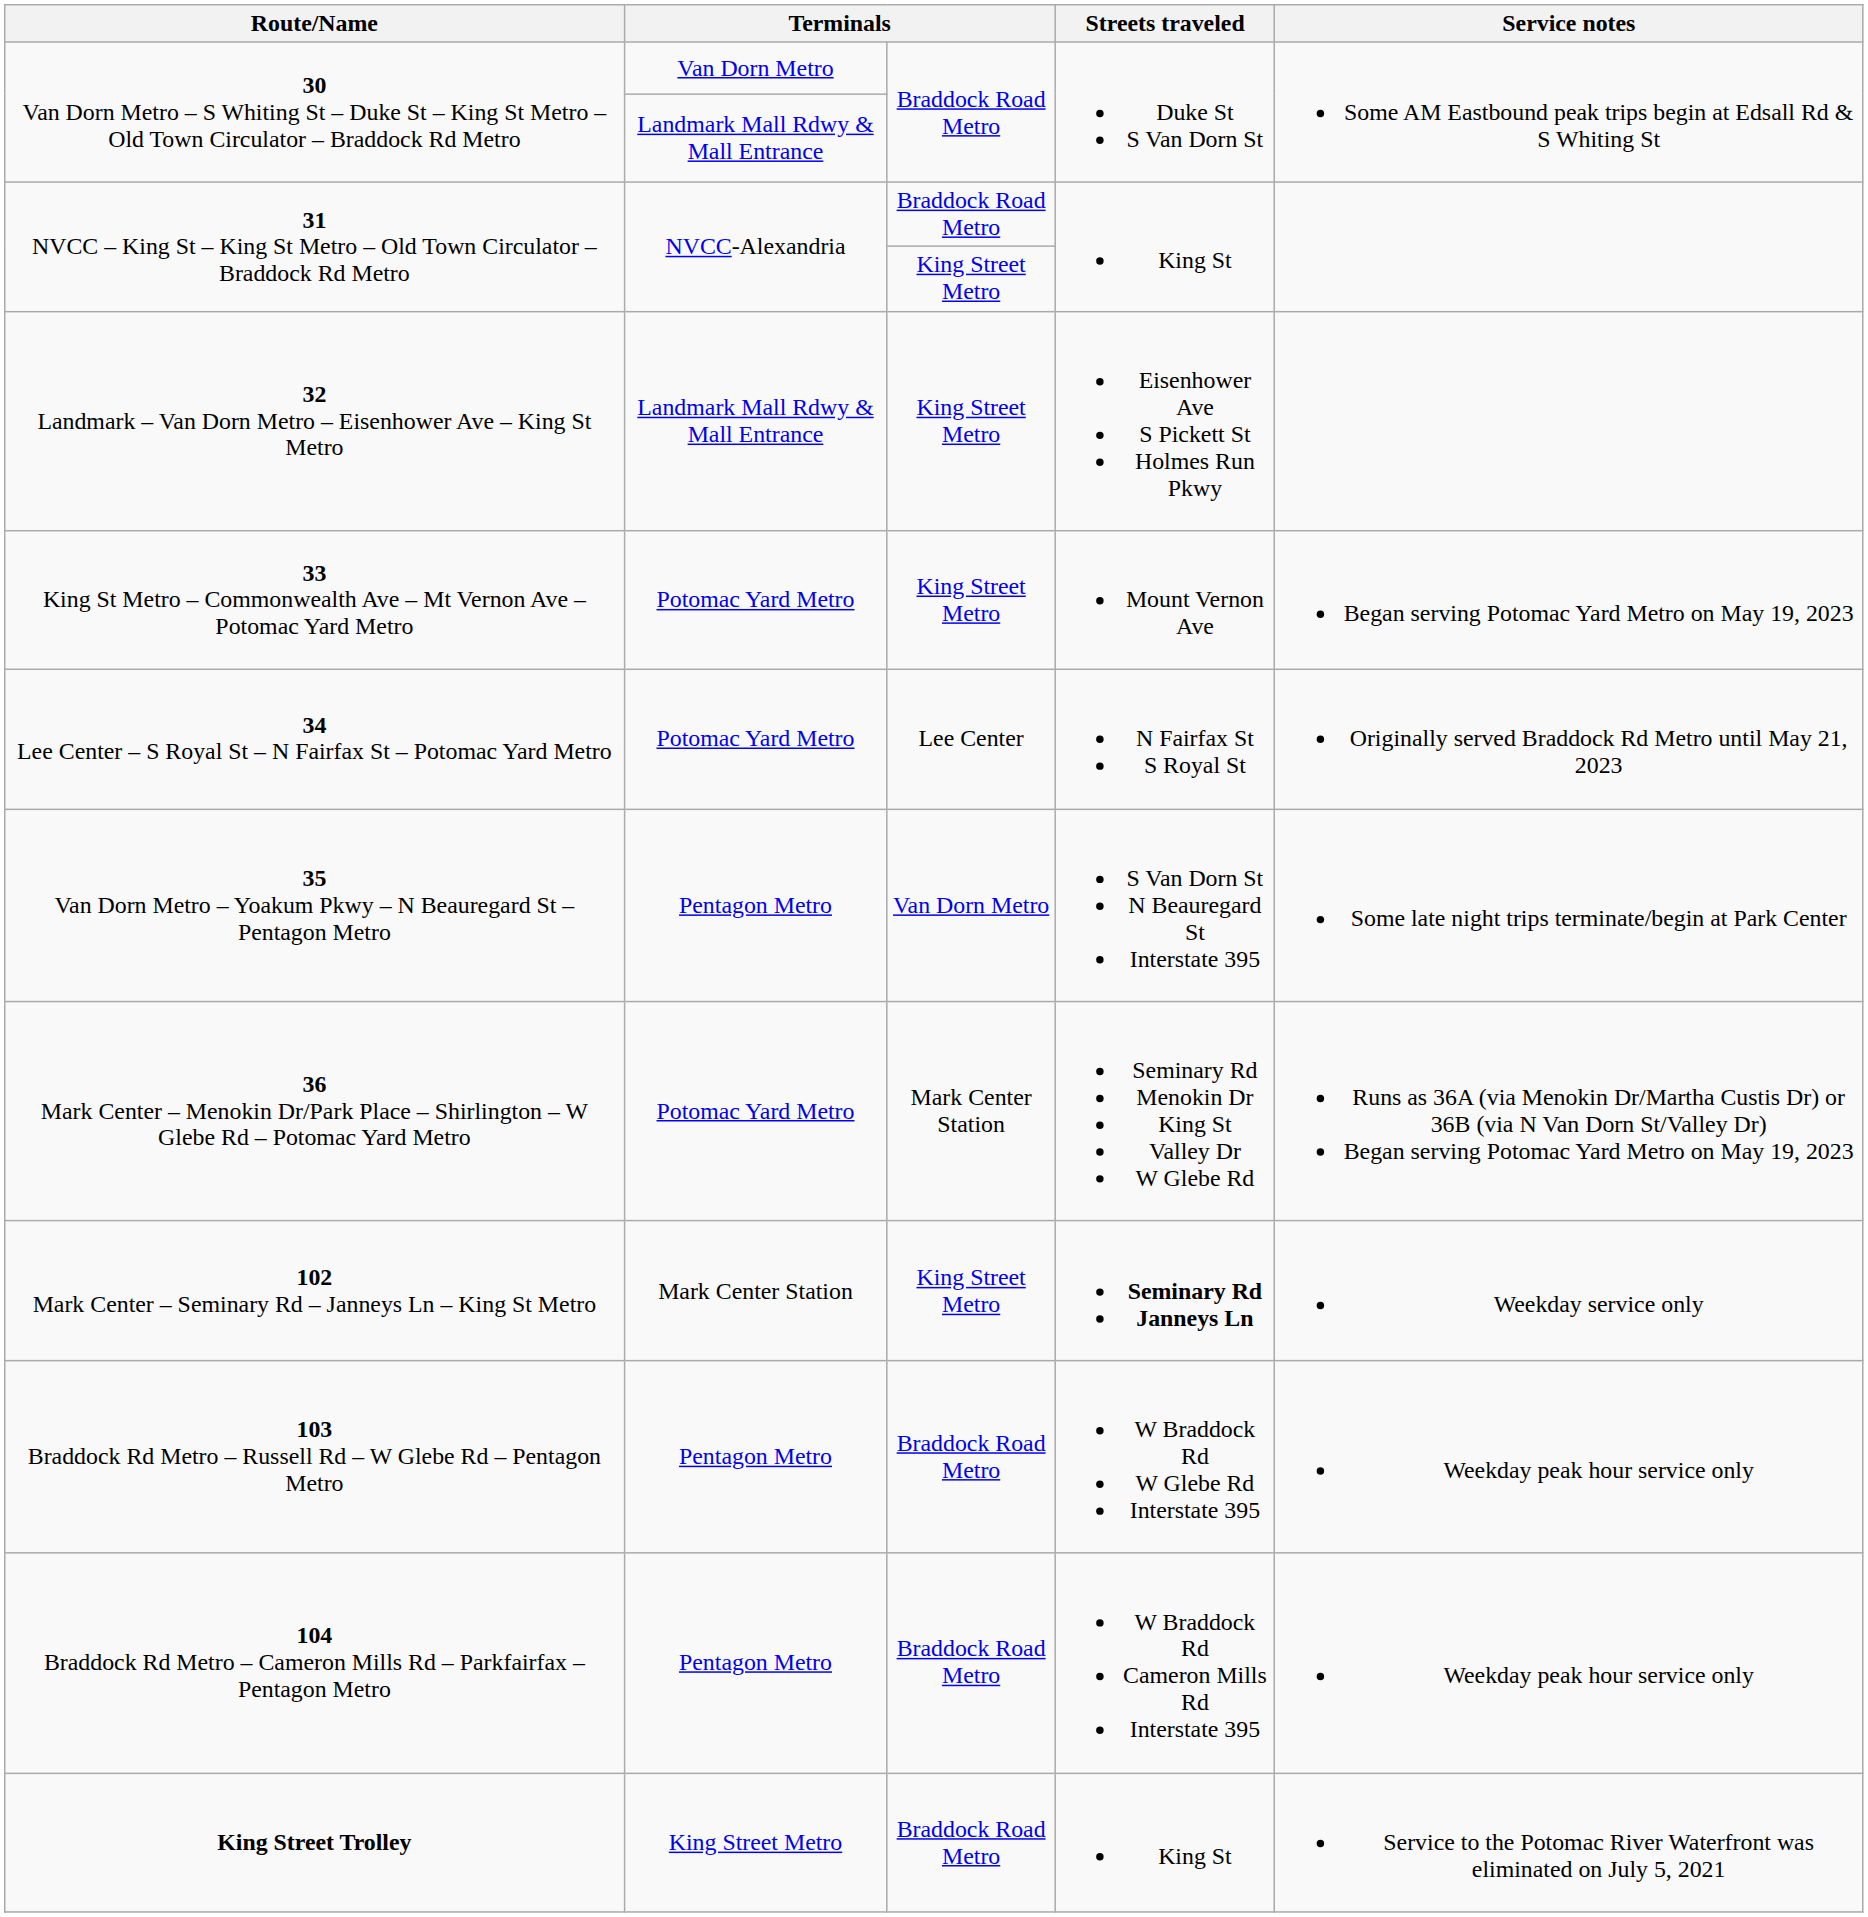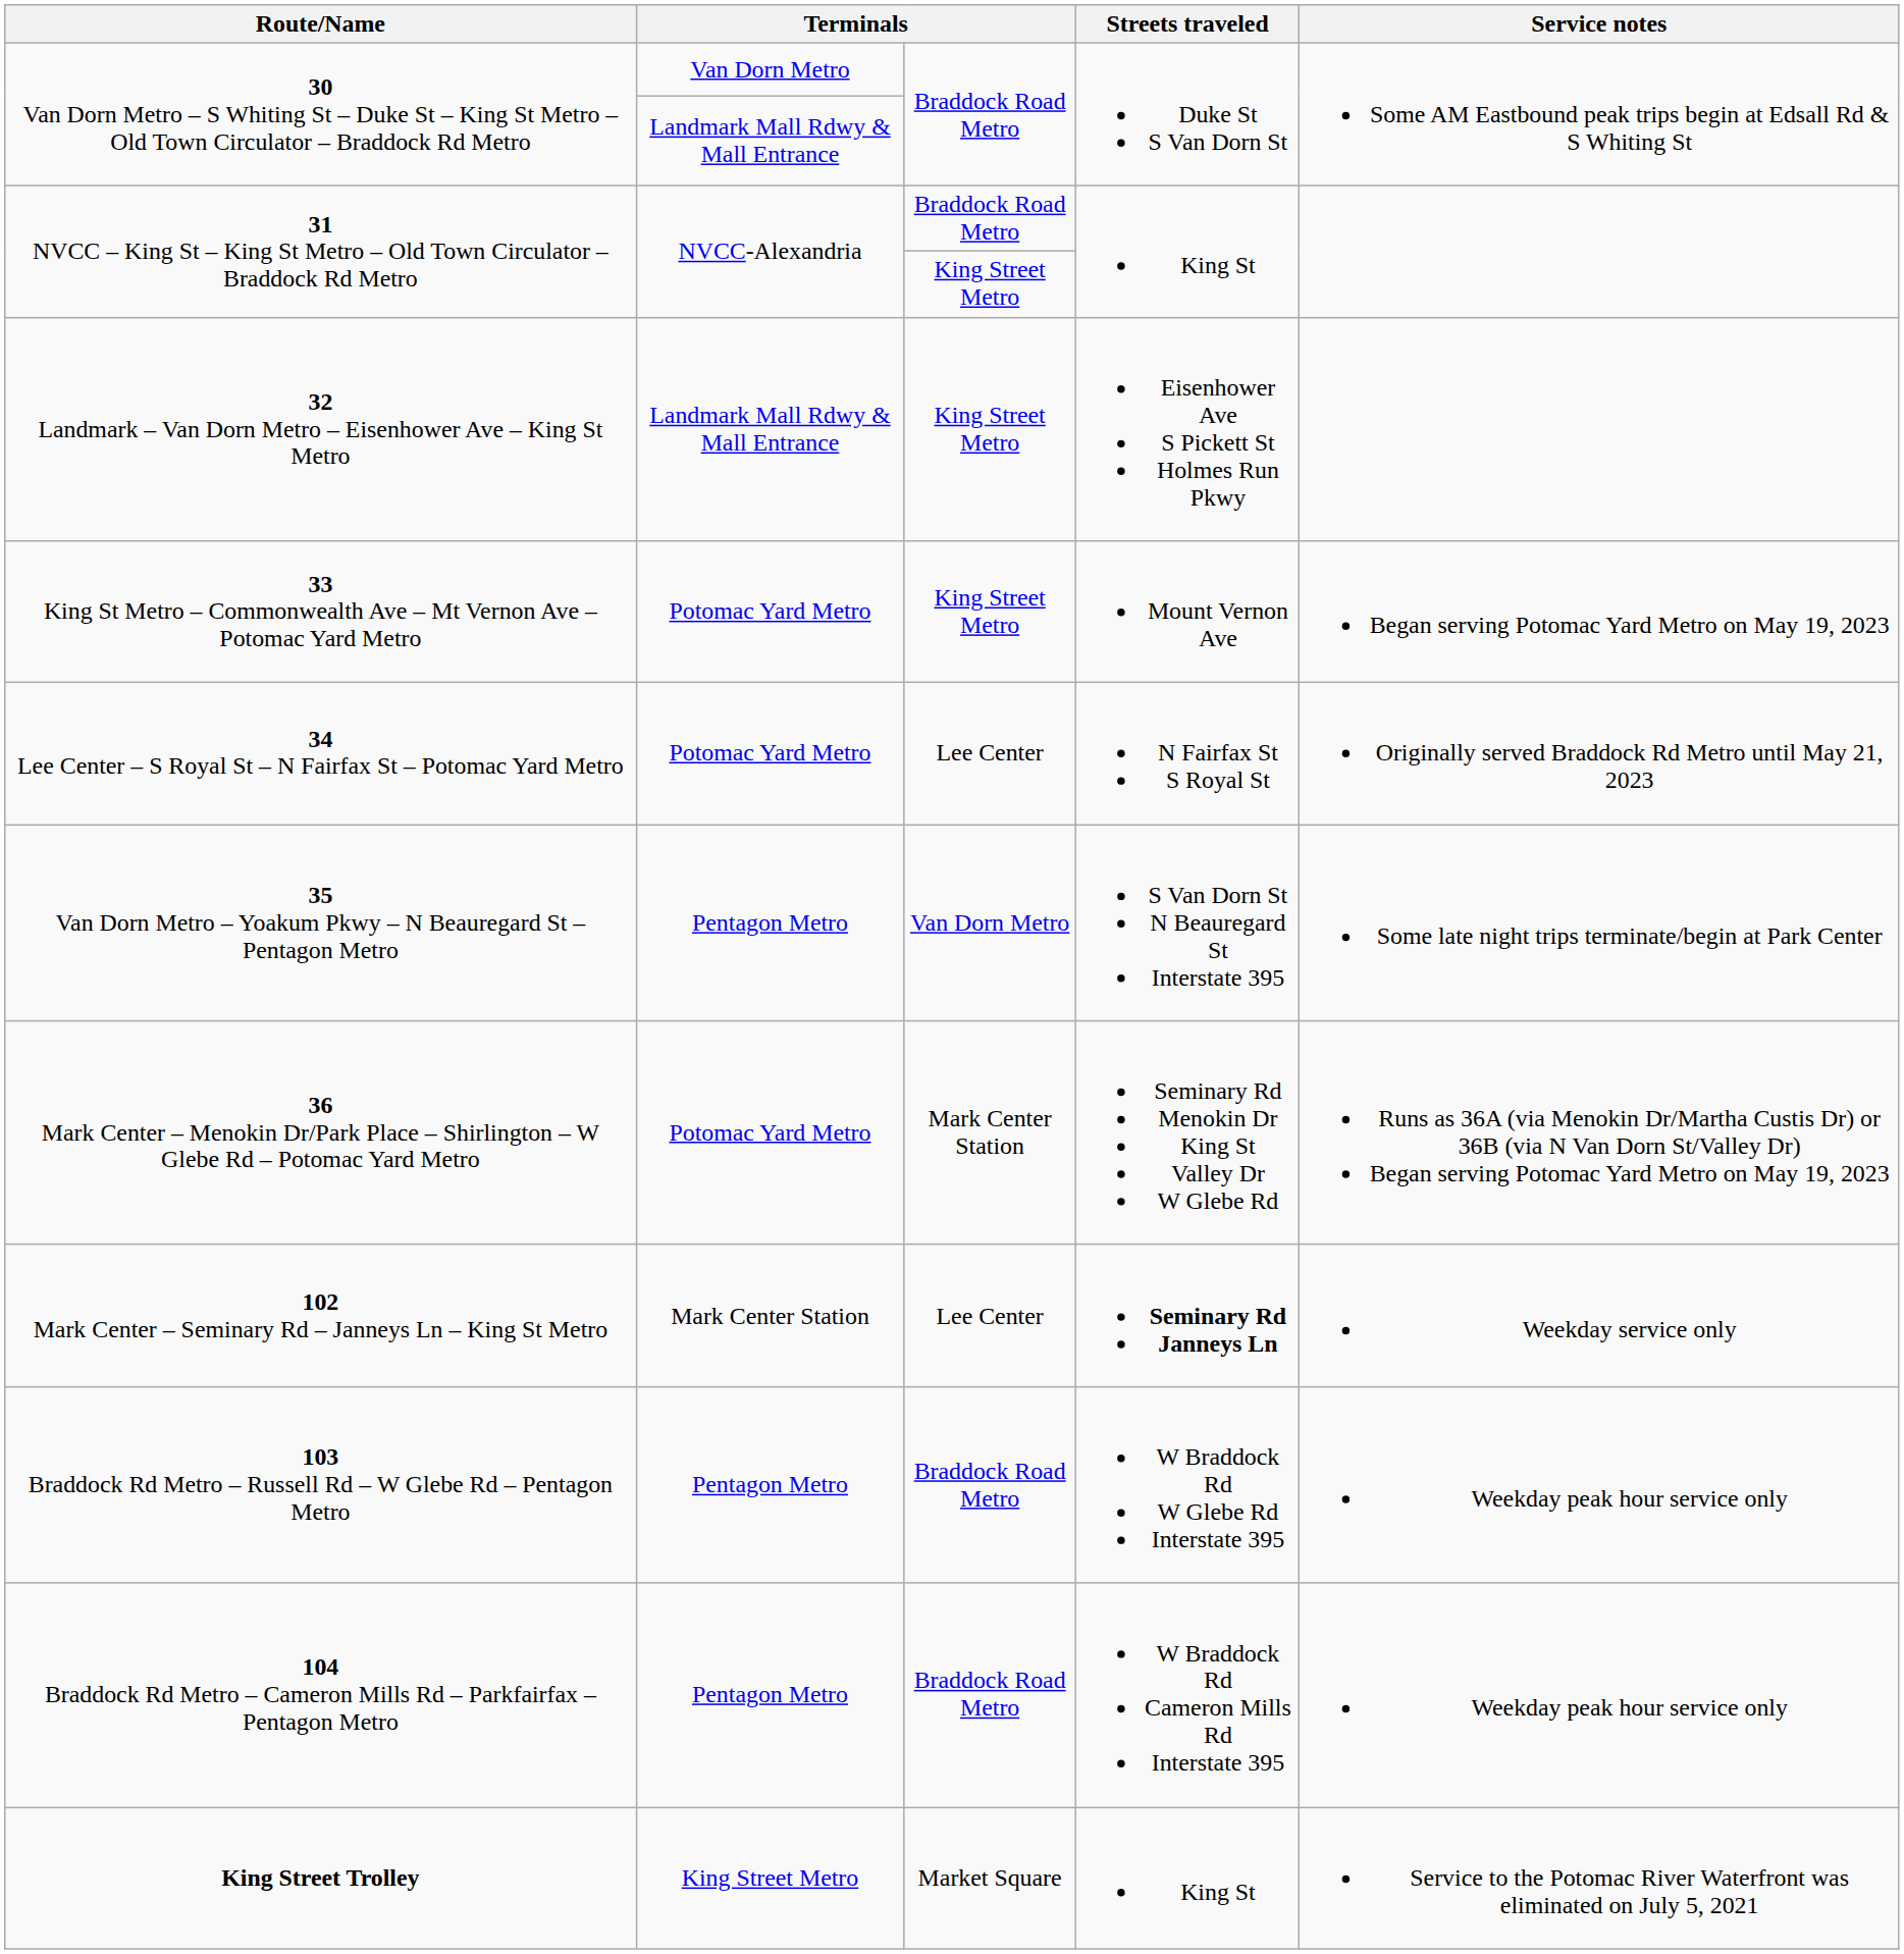102 Mark Center – Seminary Rd – Janneys Ln – King St Metro | column 3: King Street Metro -> Lee Center
King Street Trolley | column 3: Braddock Road Metro -> Market Square
